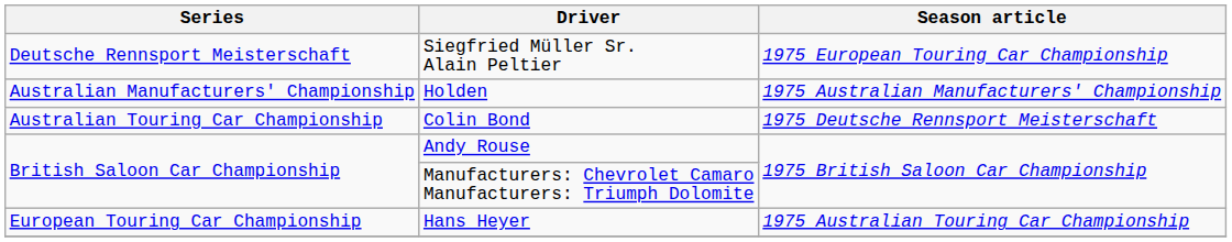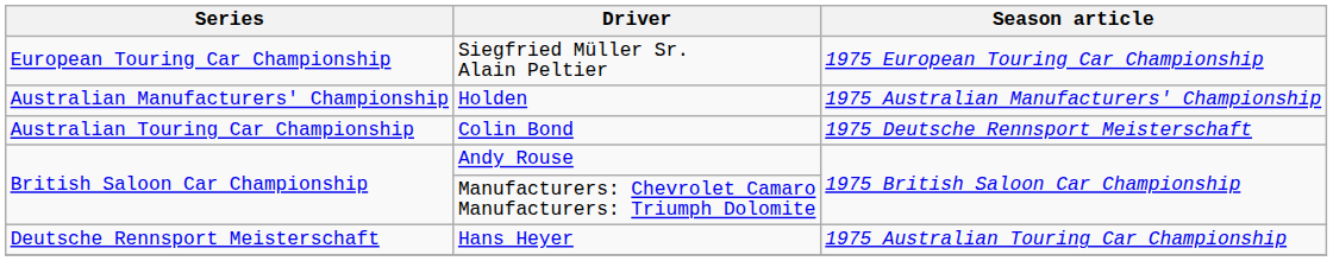Siegfried Müller Sr. Alain Peltier | Series: Deutsche Rennsport Meisterschaft -> European Touring Car Championship
Hans Heyer | Series: European Touring Car Championship -> Deutsche Rennsport Meisterschaft
